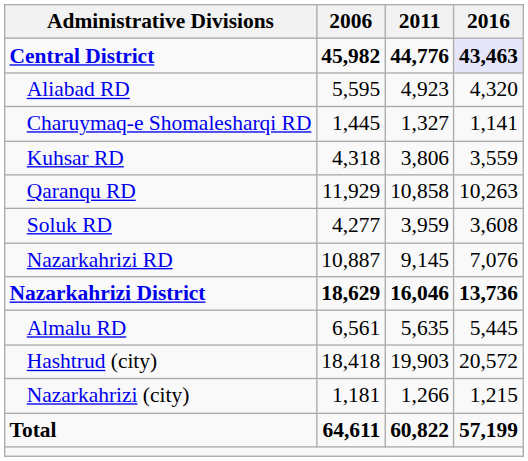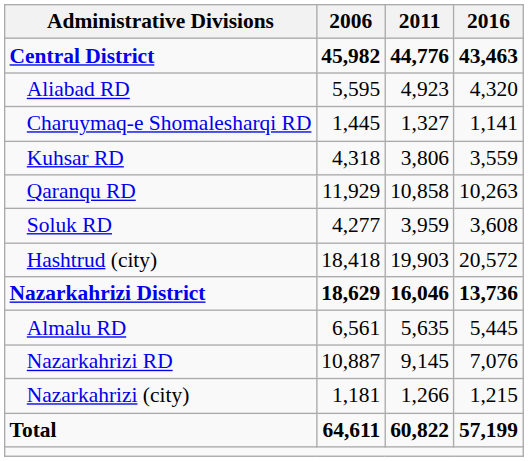Central District | 2016: lavender background -> no background
rows swapped: Hashtrud (city) <-> Nazarkahrizi RD
